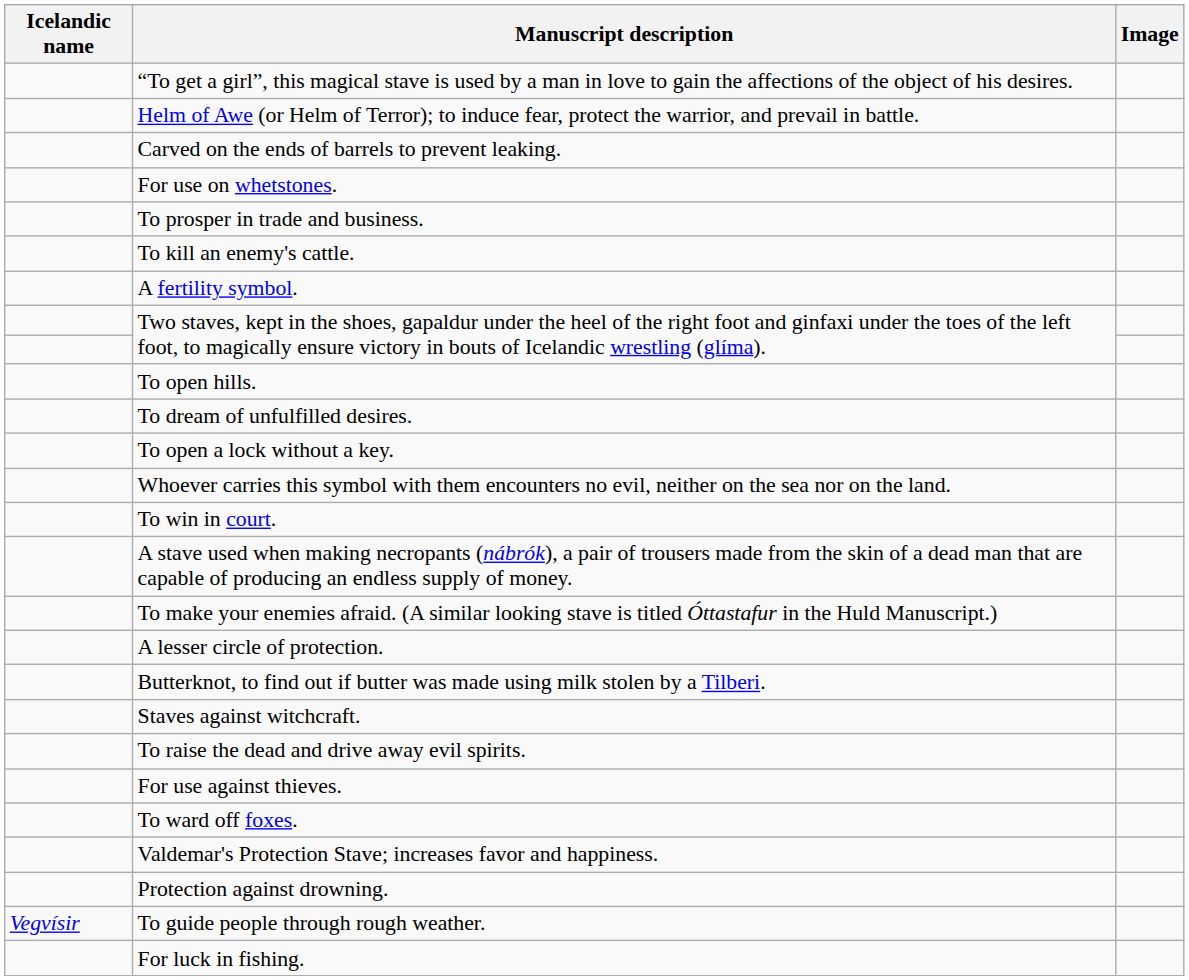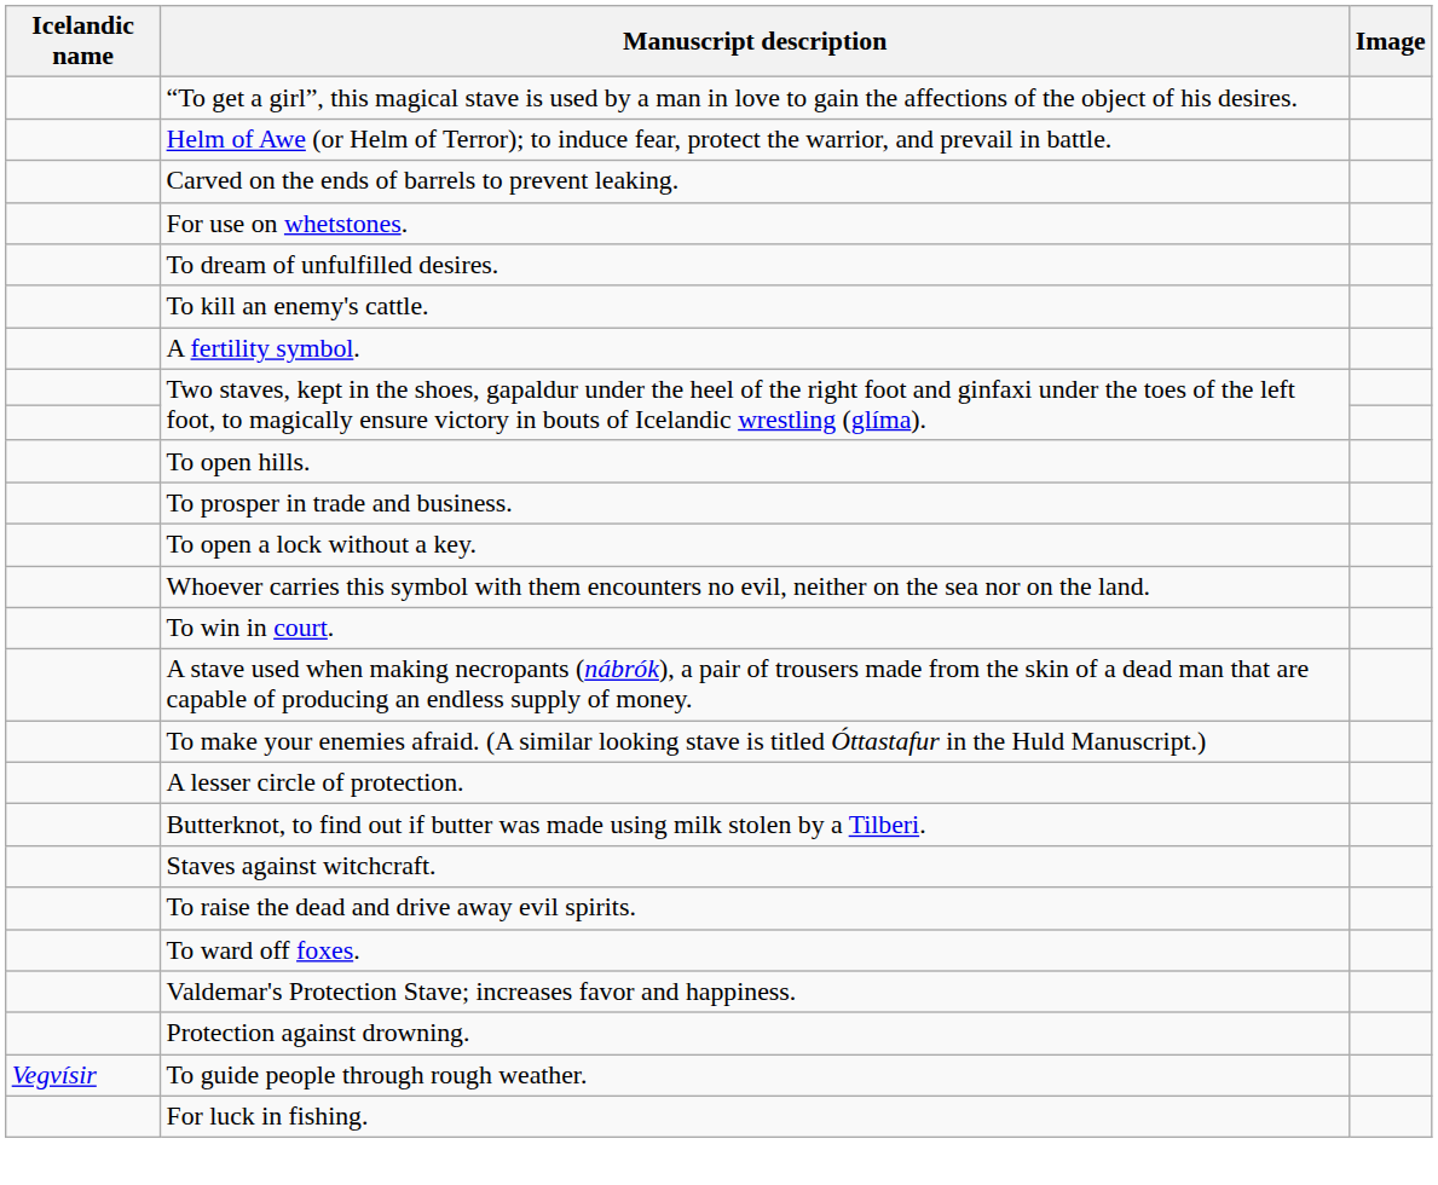rows swapped: To dream of unfulfilled desires. <-> To prosper in trade and business.
- row: For use against thieves.
